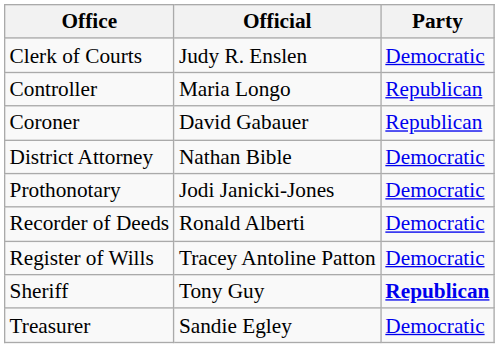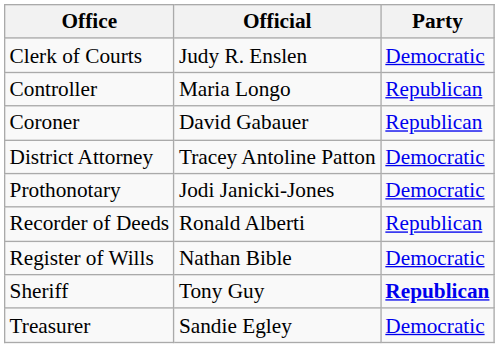District Attorney | Official: Nathan Bible -> Tracey Antoline Patton
Recorder of Deeds | Party: Democratic -> Republican
Register of Wills | Official: Tracey Antoline Patton -> Nathan Bible
